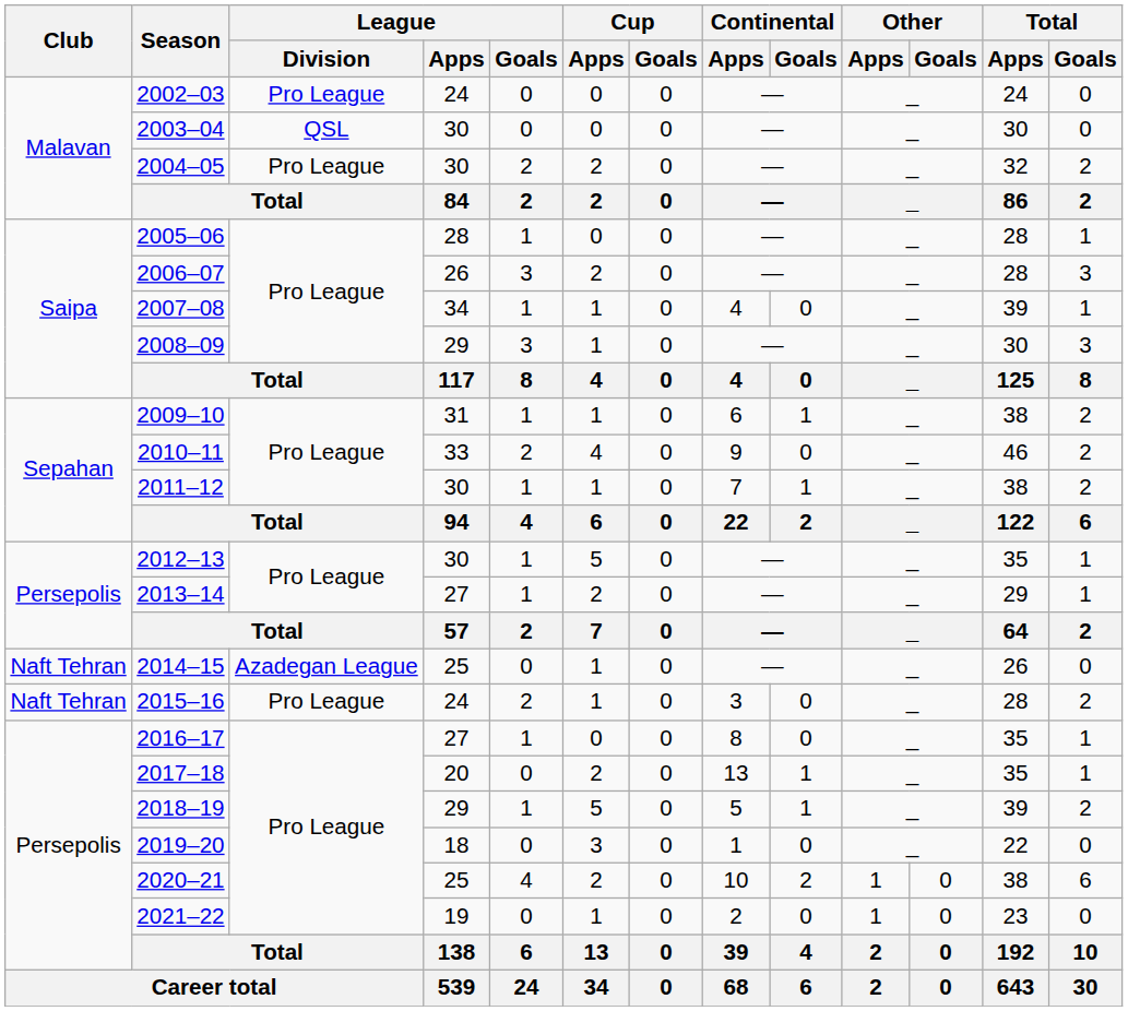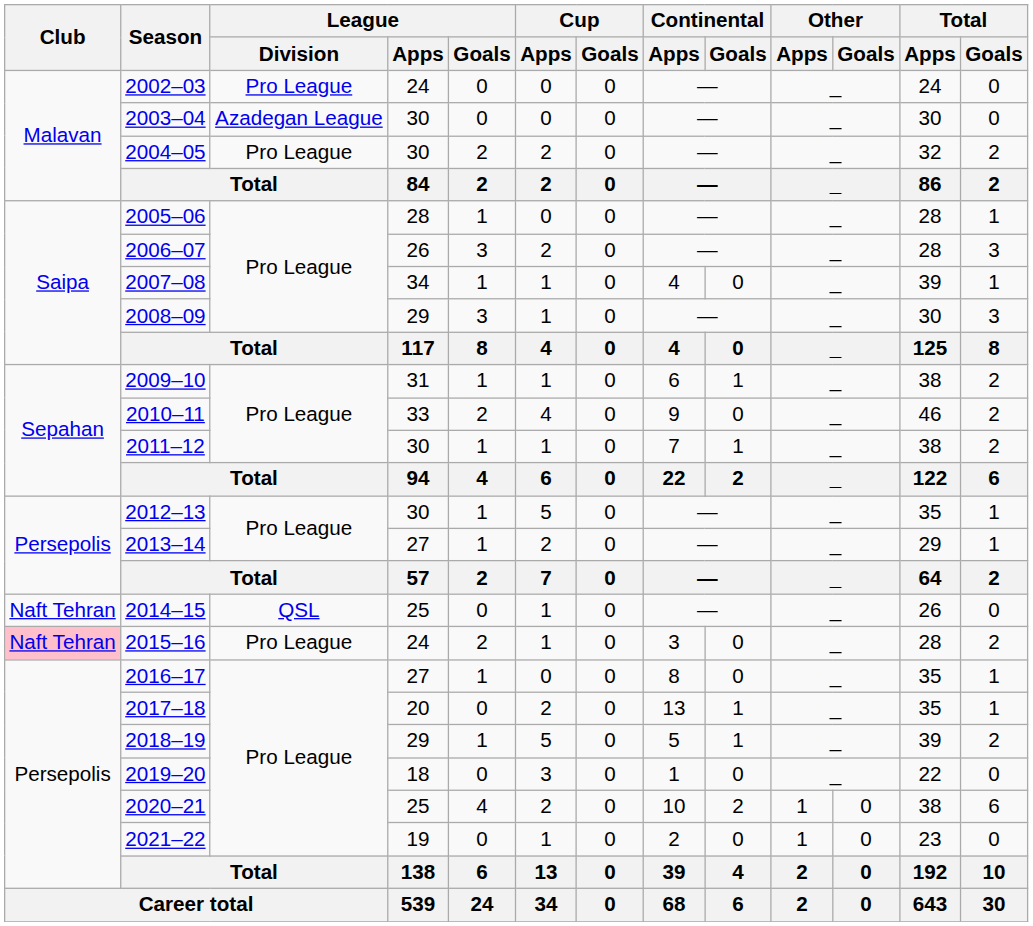2003–04 | League / Division: QSL -> Azadegan League
2014–15 | League / Division: Azadegan League -> QSL
2015–16 | Club: no background -> pink background
